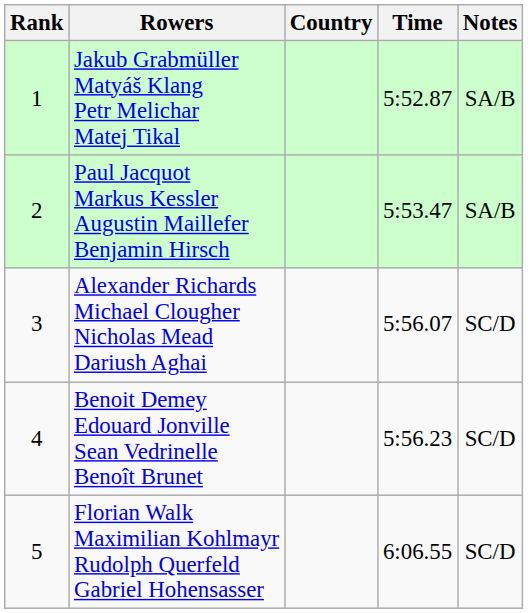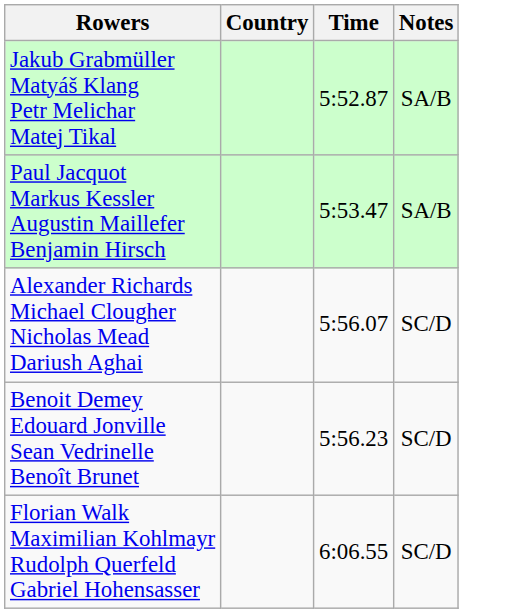- column: Rank | 1 | 2 | 3 | 4 | 5
